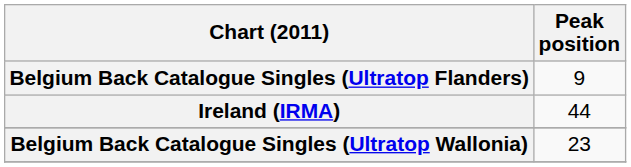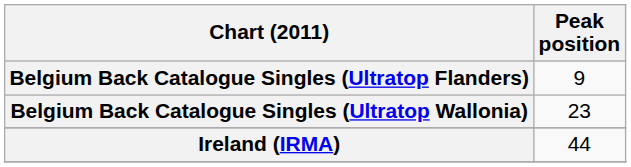rows swapped: Belgium Back Catalogue Singles (Ultratop Wallonia) <-> Ireland (IRMA)
